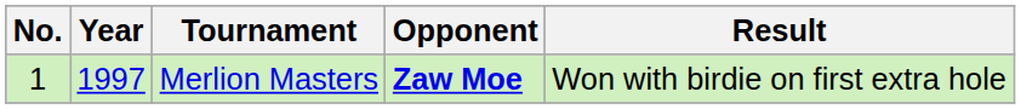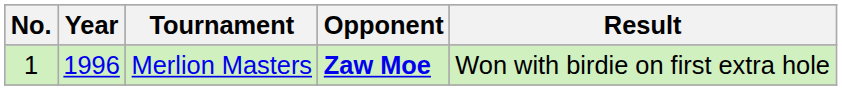Merlion Masters | Year: 1997 -> 1996
